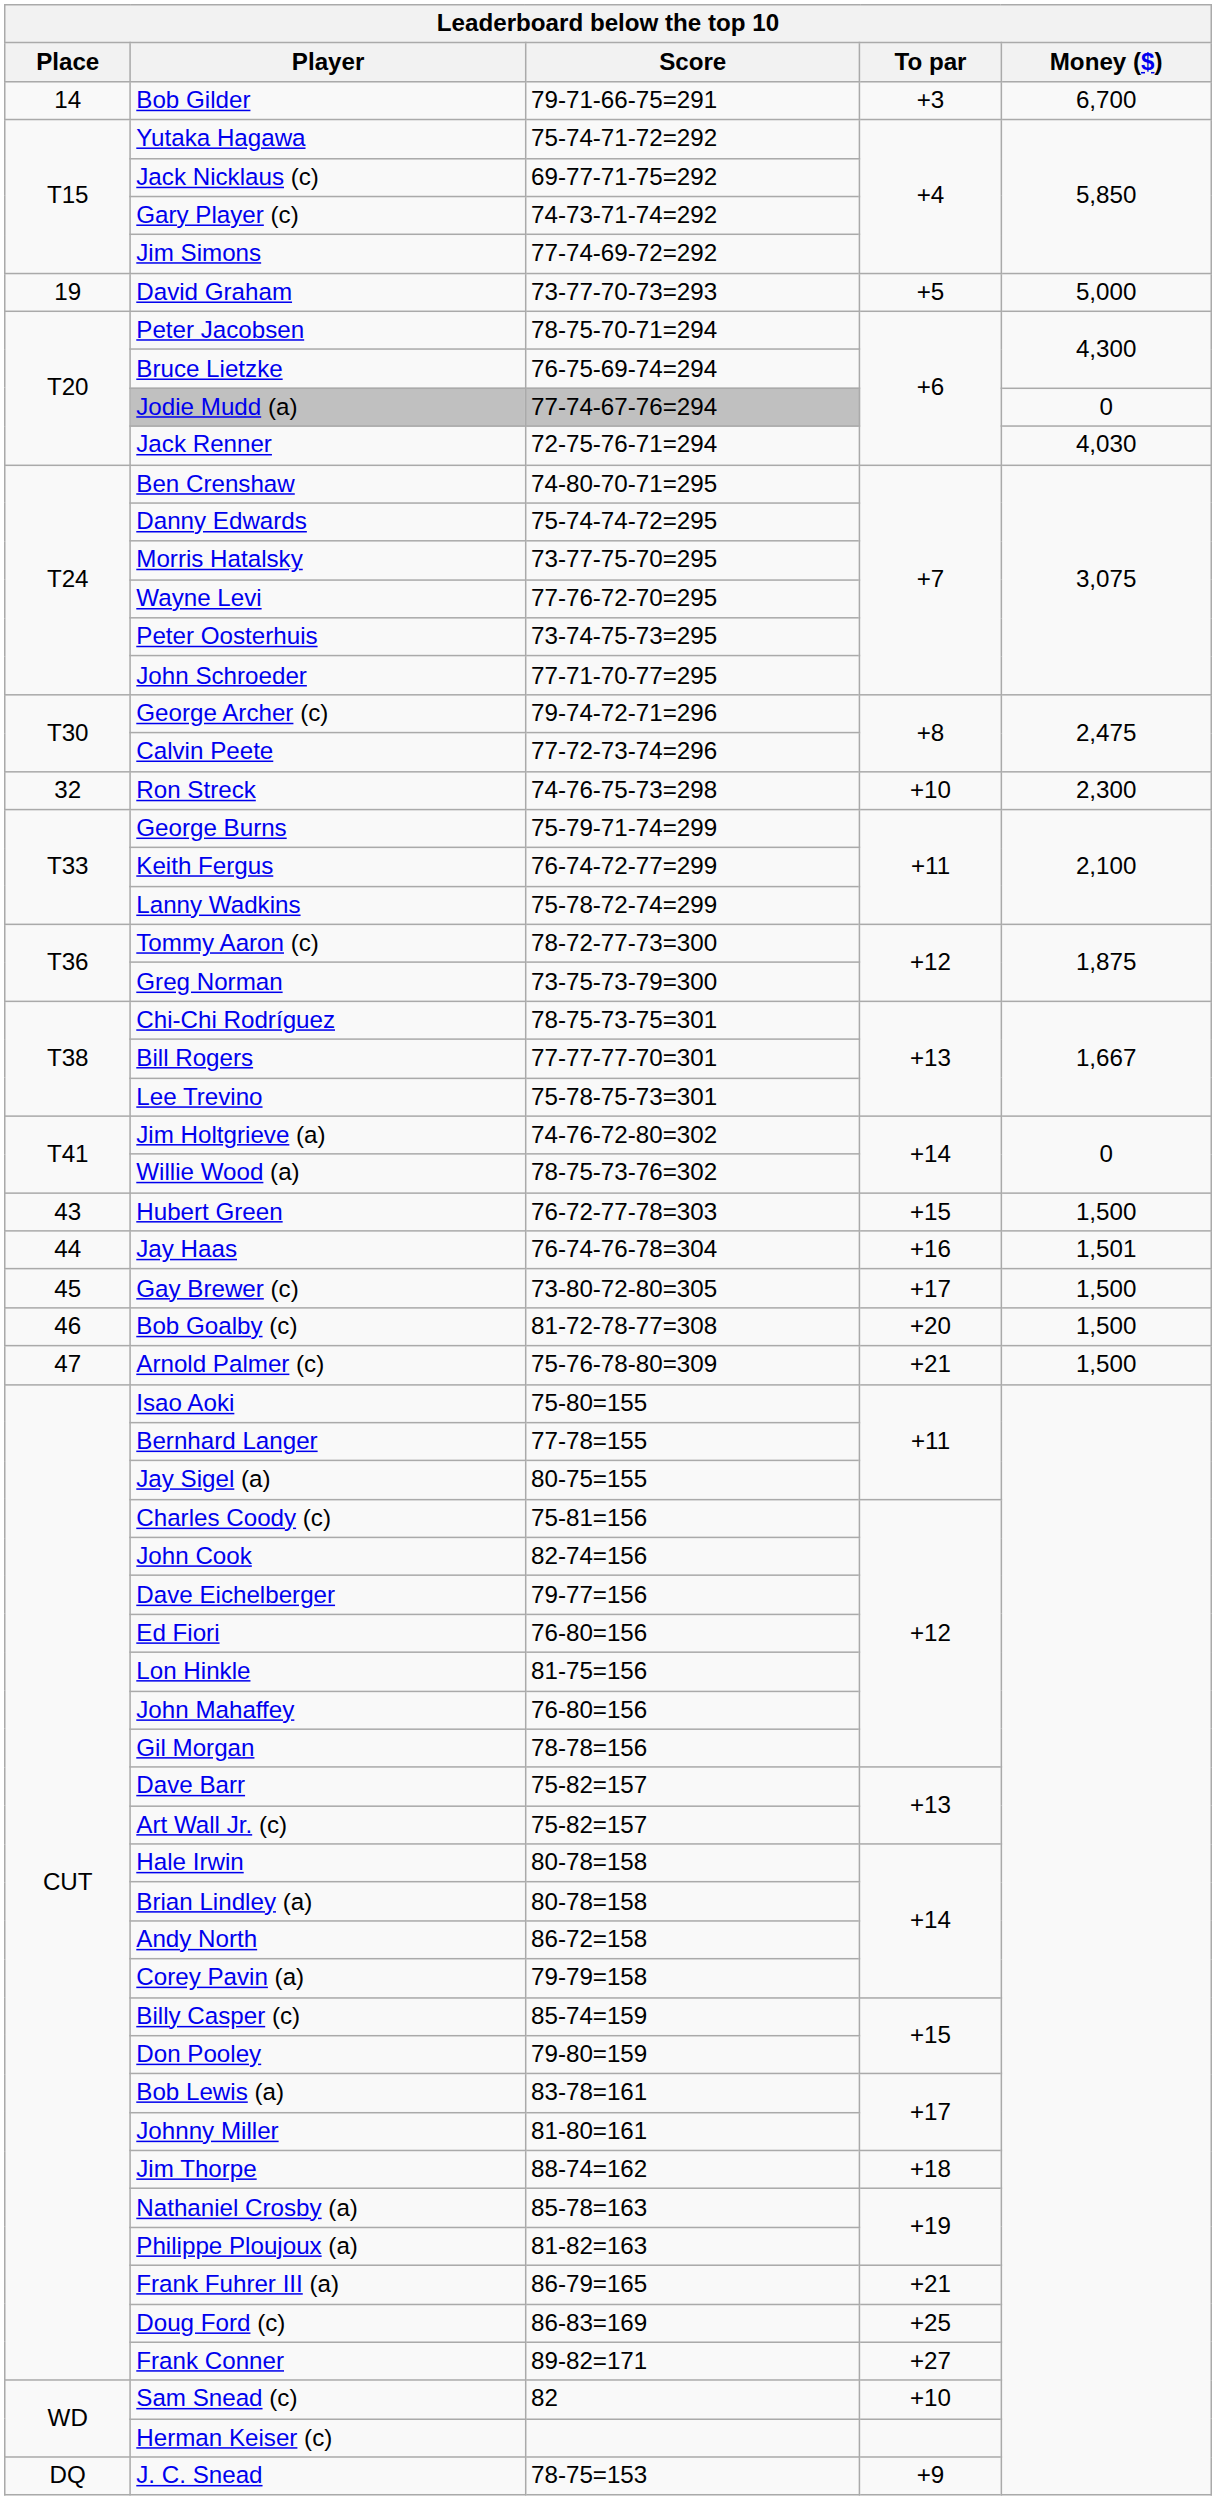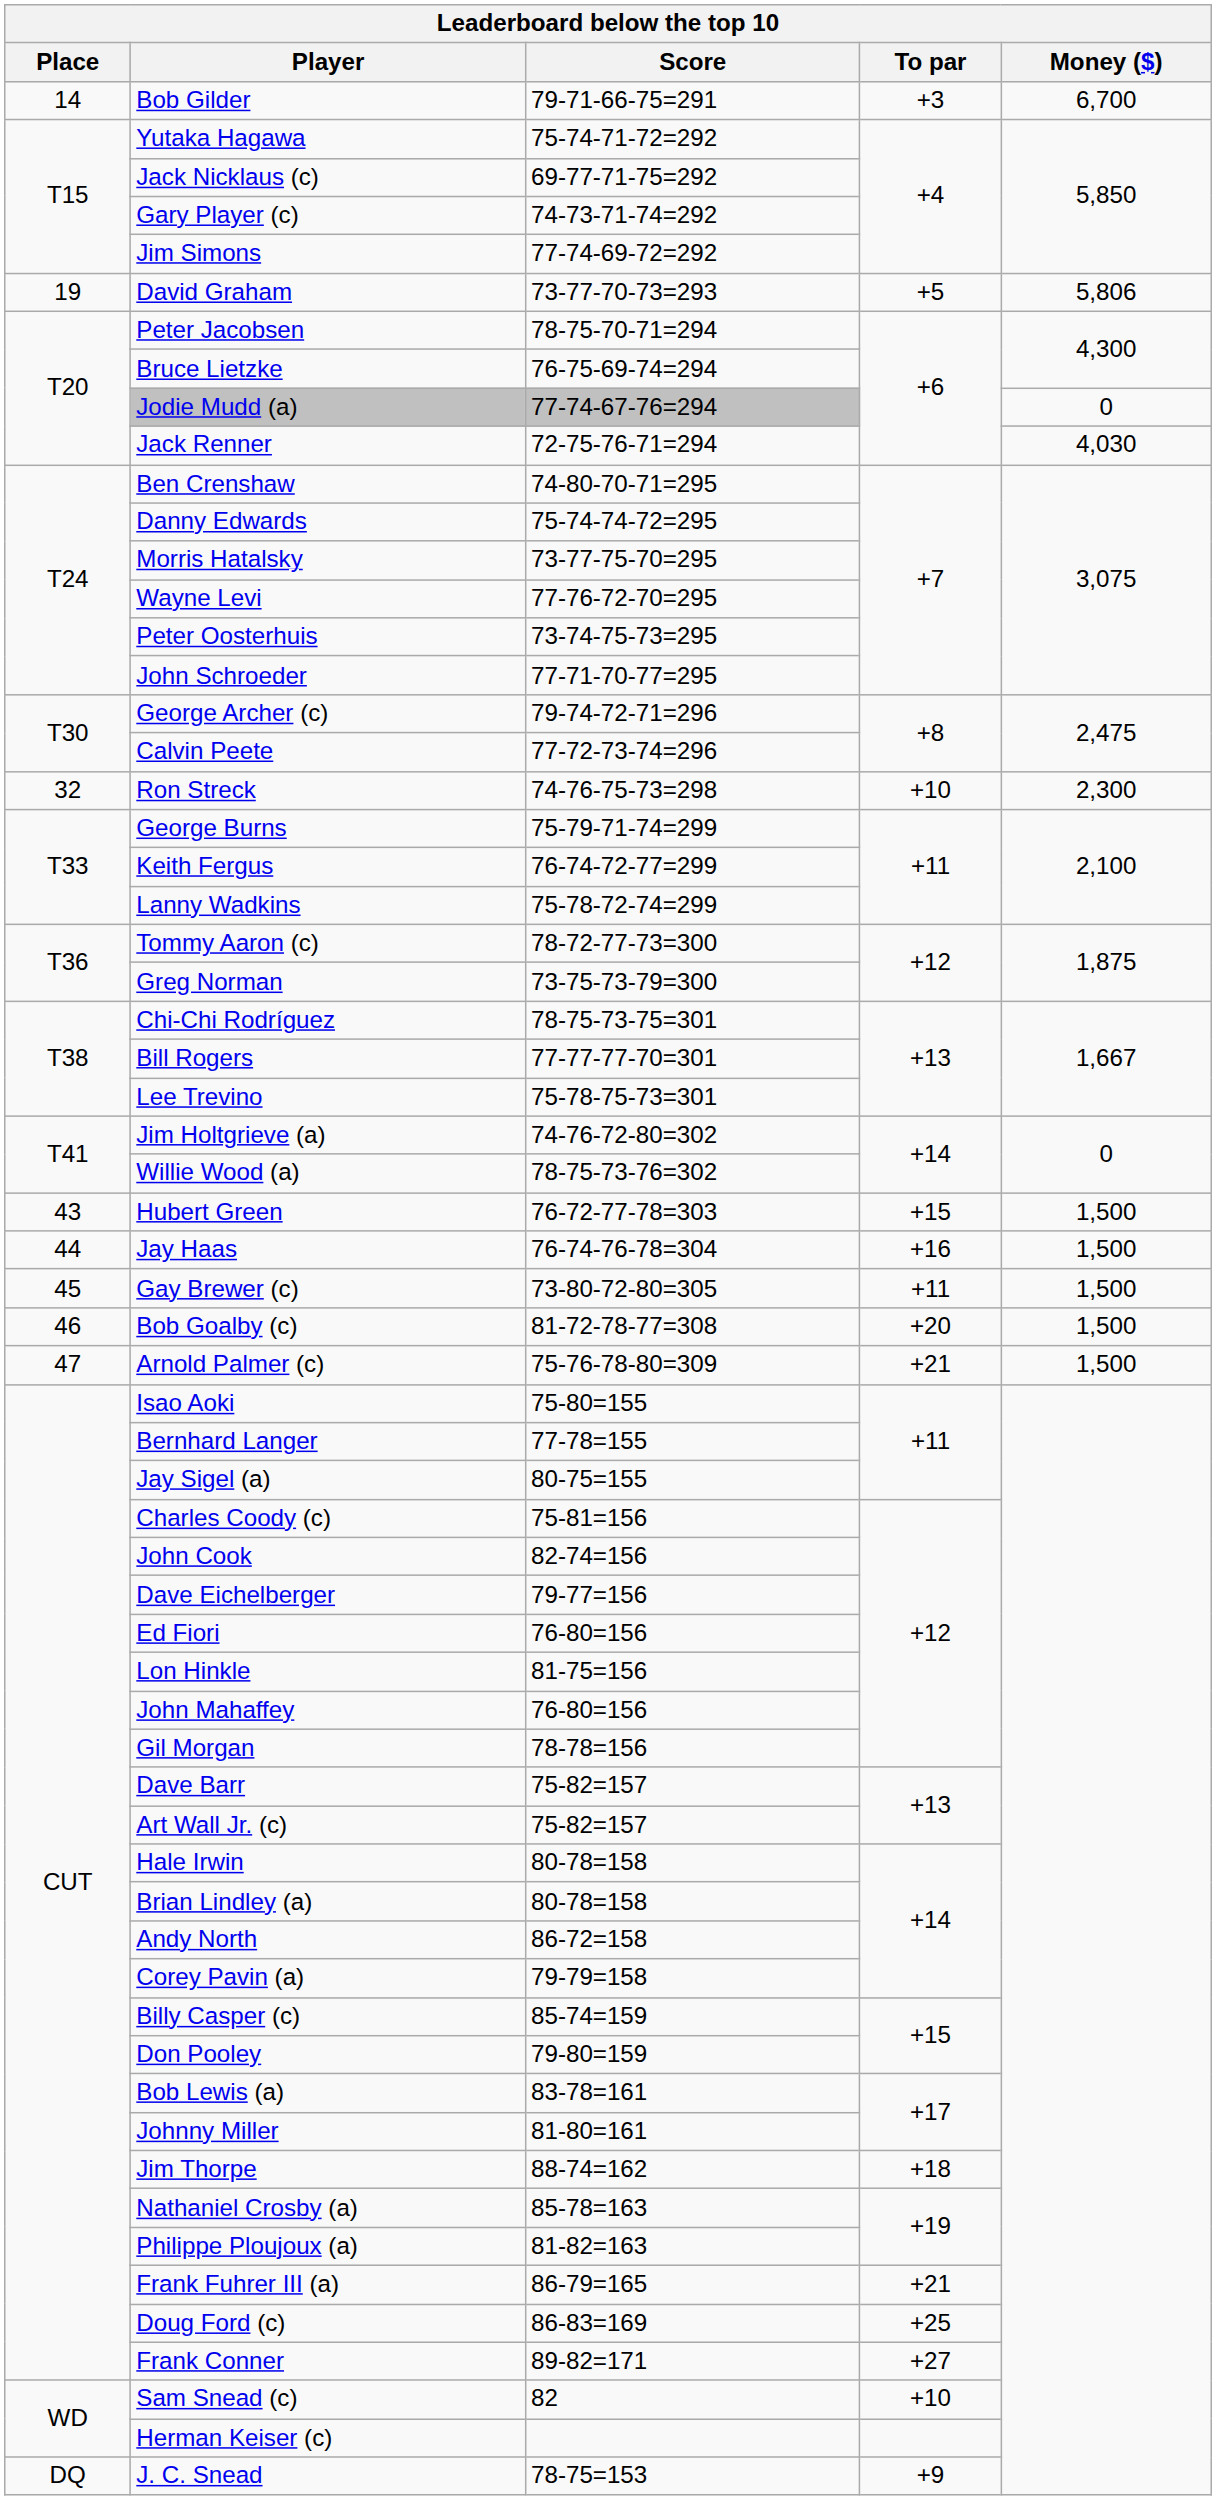David Graham | Money ($): 5,000 -> 5,806
Jay Haas | Money ($): 1,501 -> 1,500
Gay Brewer (c) | To par: +17 -> +11
